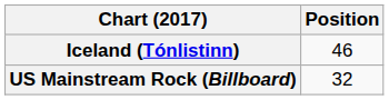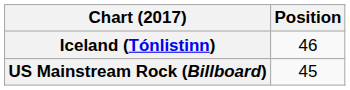US Mainstream Rock (Billboard) | Position: 32 -> 45
